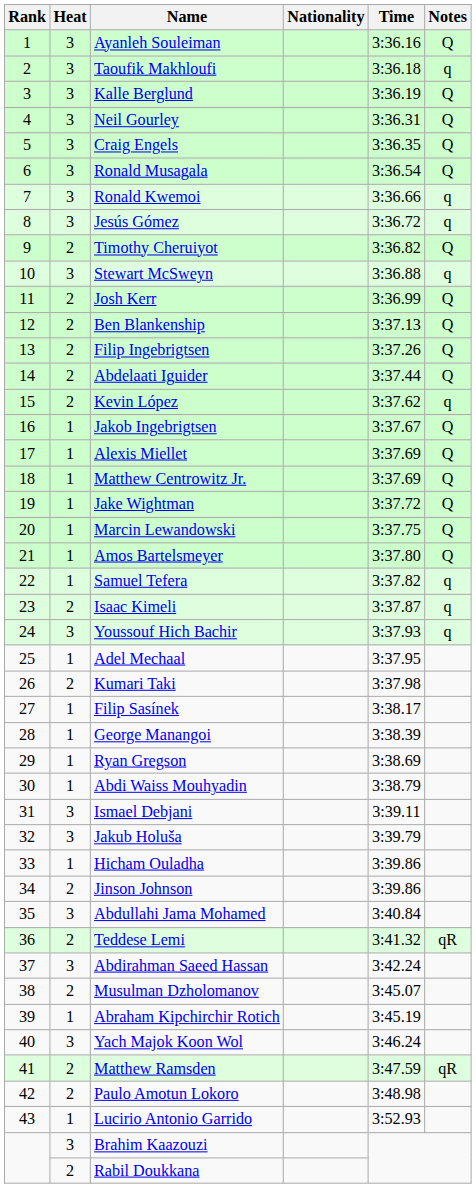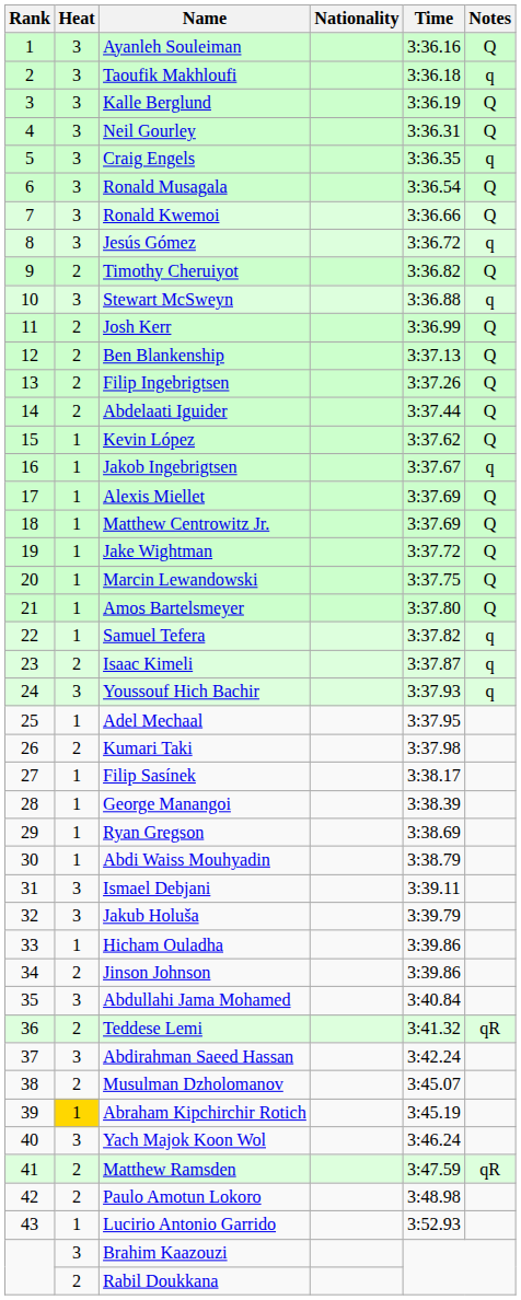Craig Engels | Notes: Q -> q
Ronald Kwemoi | Notes: q -> Q
Kevin López | Heat: 2 -> 1
Kevin López | Notes: q -> Q
Jakob Ingebrigtsen | Notes: Q -> q
Abraham Kipchirchir Rotich | Heat: no background -> gold background
